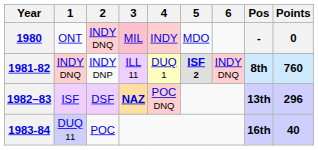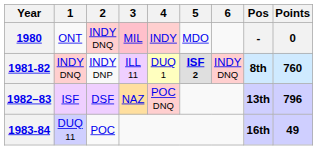1982–83 | 3: bold -> normal
1982–83 | Points: 296 -> 796
1983-84 | Points: 40 -> 49
